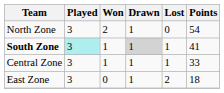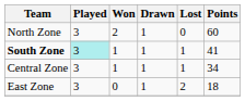North Zone | Points: 54 -> 60
South Zone | Drawn: lightgrey background -> no background
Central Zone | Points: 33 -> 34
